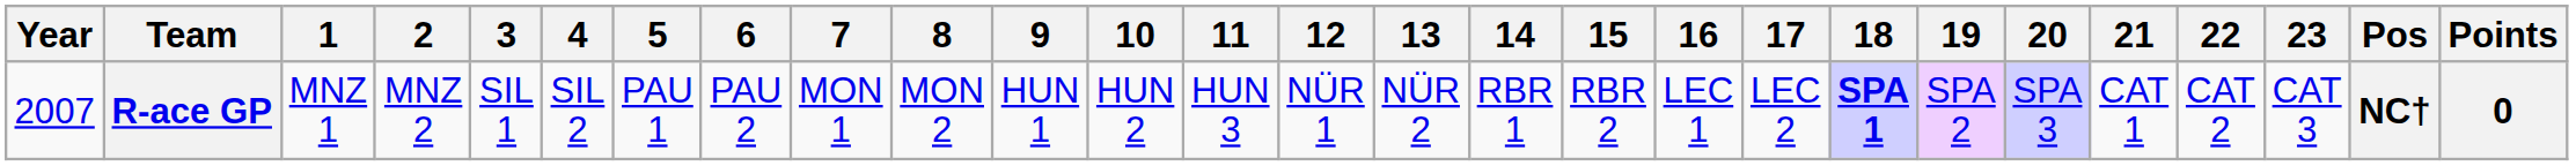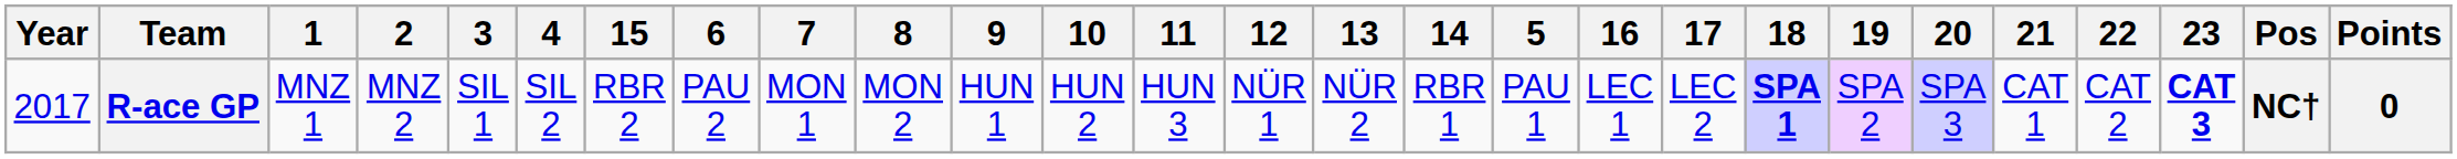columns swapped: 5 <-> 15
R-ace GP | Year: 2007 -> 2017
R-ace GP | 23: normal -> bold
